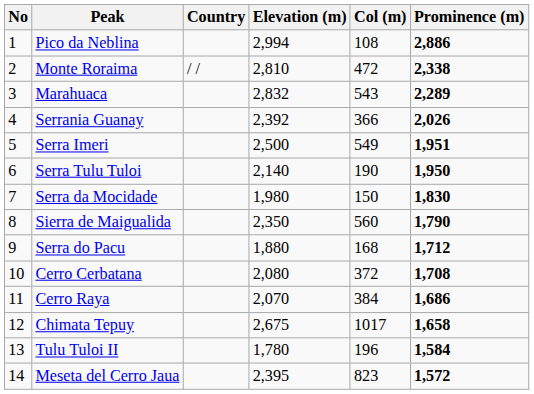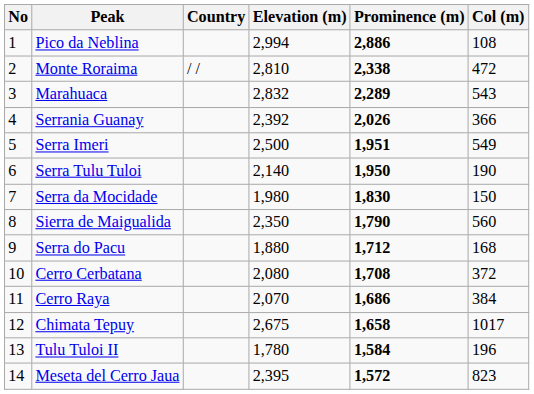columns swapped: Prominence (m) <-> Col (m)
